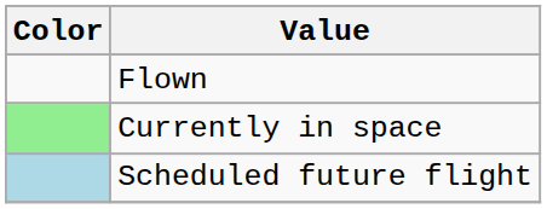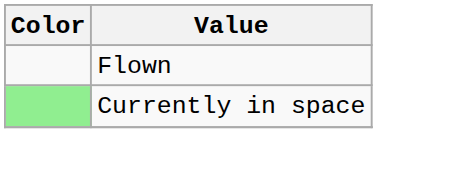- row: Scheduled future flight
